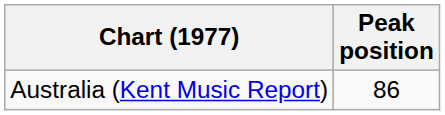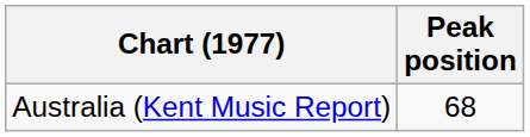Australia (Kent Music Report) | Peak position: 86 -> 68
